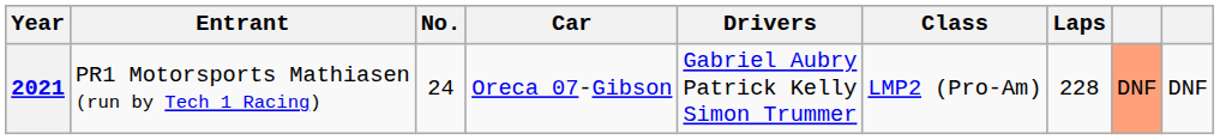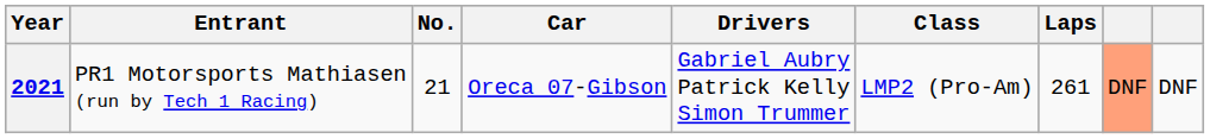2021 | No.: 24 -> 21
2021 | Laps: 228 -> 261
